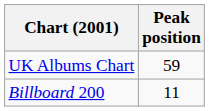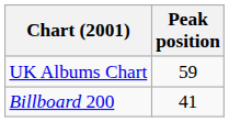Billboard 200 | Peak position: 11 -> 41
